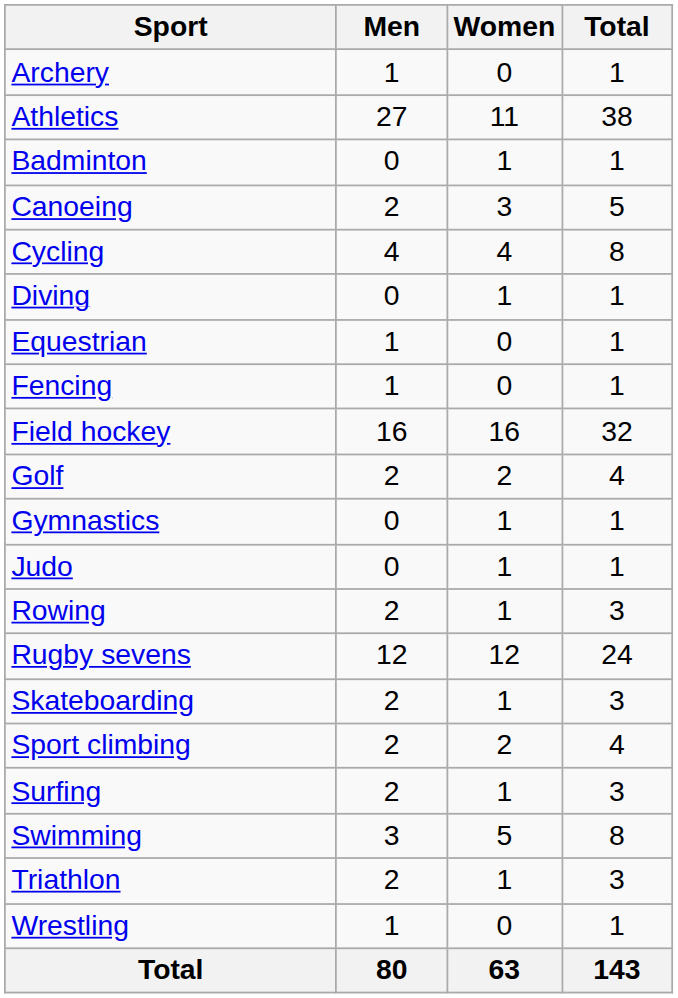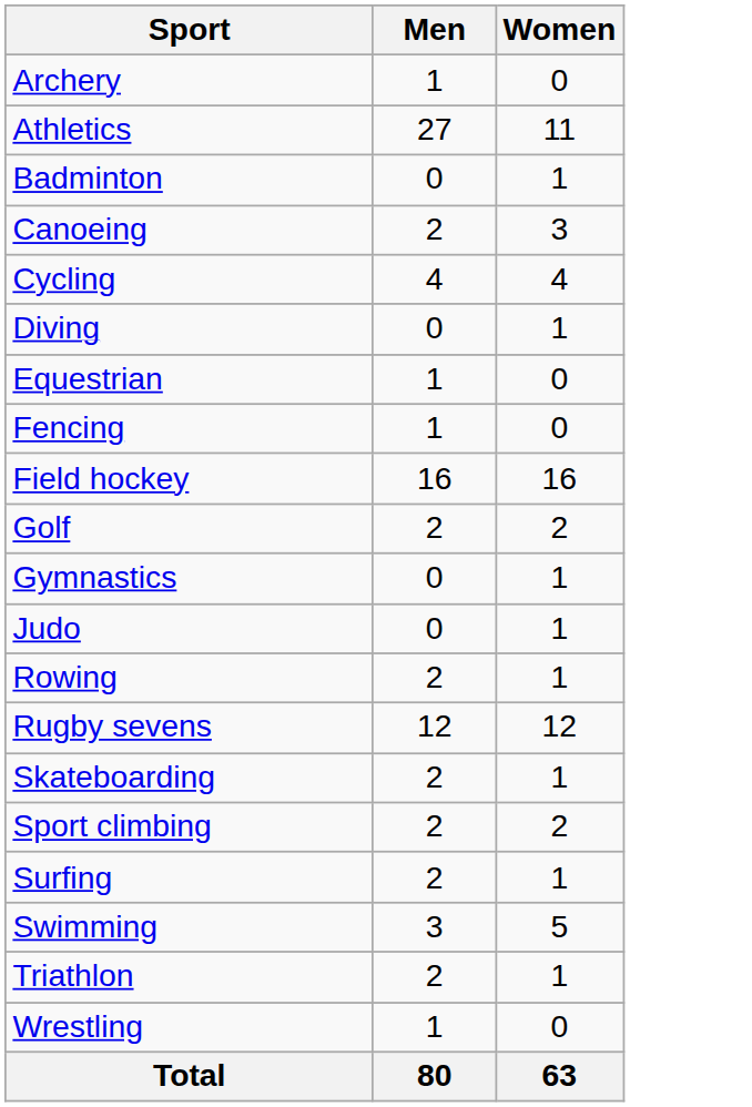- column: Total | 1 | 38 | 1 | 5 | 8 | 1 | 1 | 1 | 32 | 4 | 1 | 1 | 3 | 24 | 3 | 4 | 3 | 8 | 3 | 1 | 143
